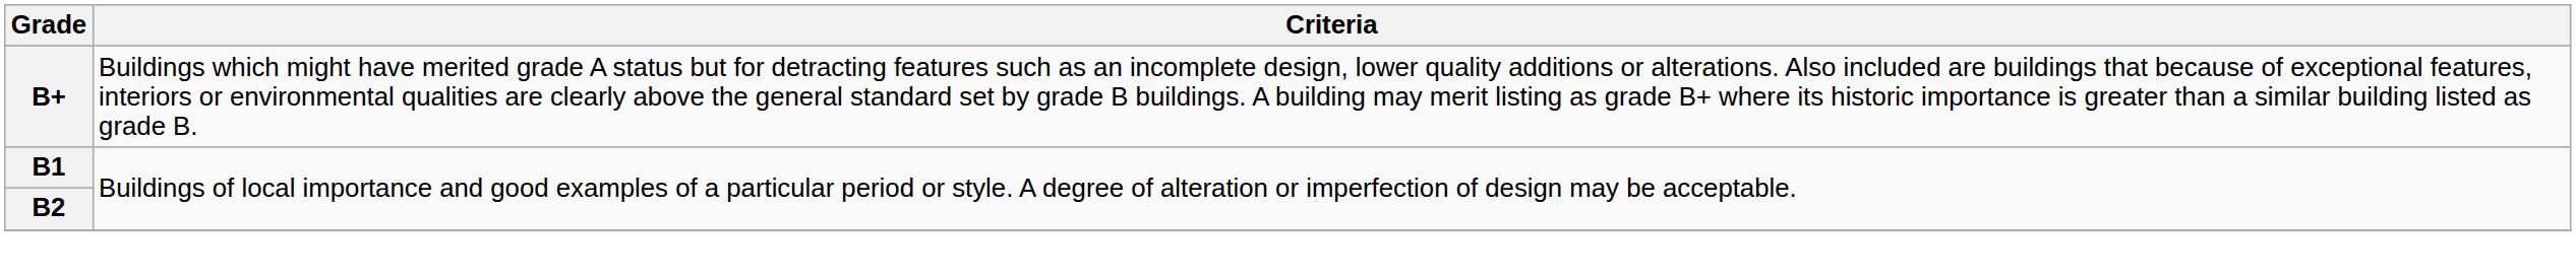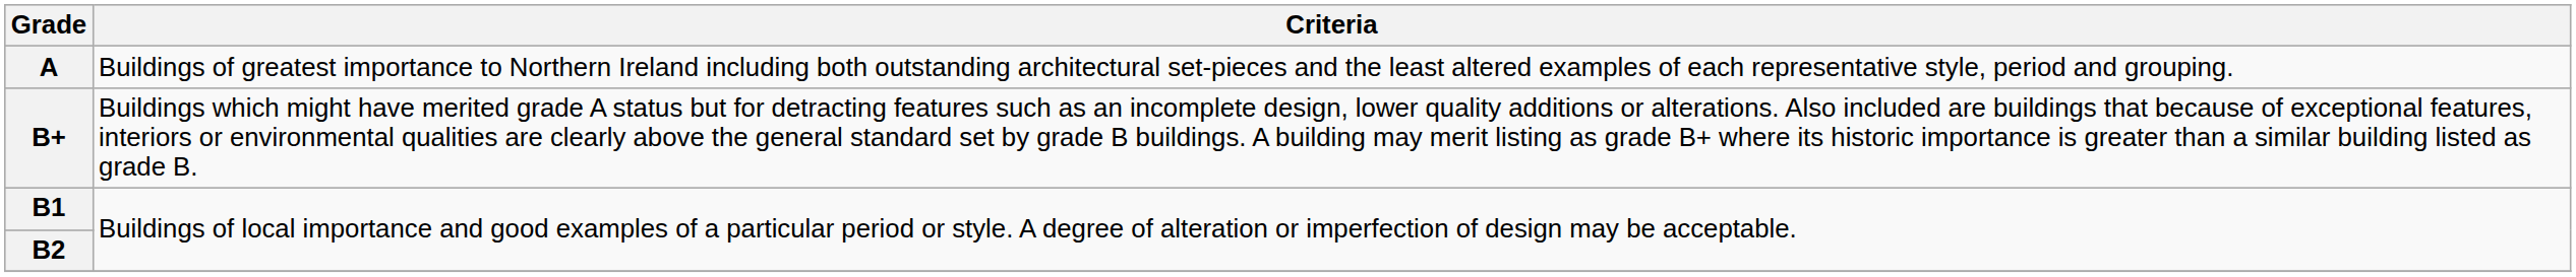+ row: A | Buildings of greatest importance to Northern Ireland including both outstanding architectural set-pieces and the least altered examples of each representative style, period and grouping.
